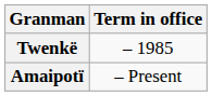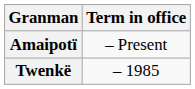rows swapped: Twenkë <-> Amaipotï
